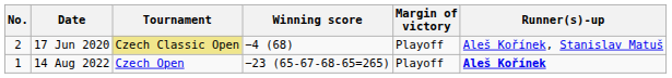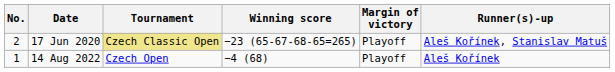17 Jun 2020 | Winning score: −4 (68) -> −23 (65-67-68-65=265)
14 Aug 2022 | Winning score: −23 (65-67-68-65=265) -> −4 (68)
14 Aug 2022 | Runner(s)-up: bold -> normal
